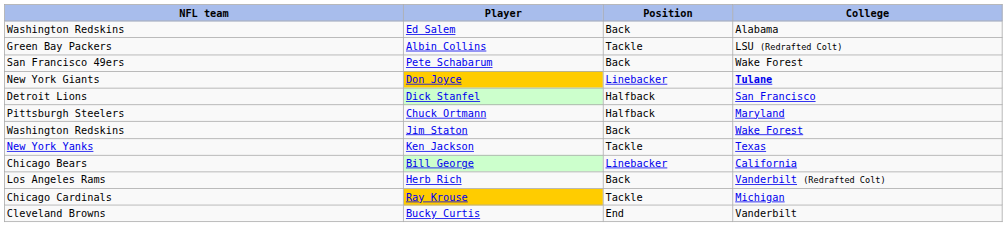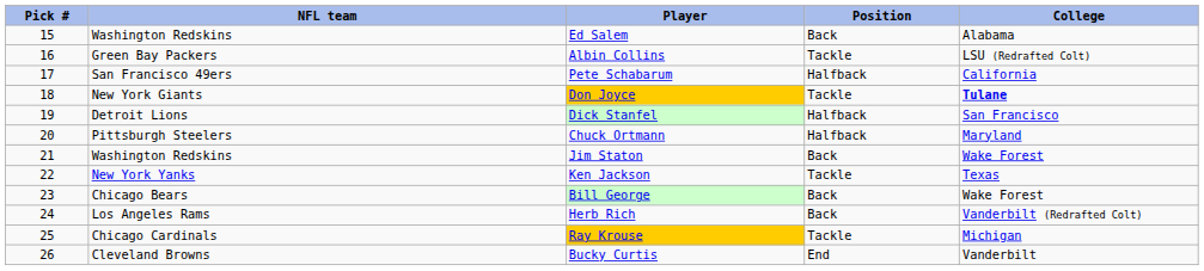+ column: Pick # | 15 | 16 | 17 | 18 | 19 | 20 | 21 | 22 | 23 | 24 | 25 | 26
Pete Schabarum | Position: Back -> Halfback
Pete Schabarum | College: Wake Forest -> California
Don Joyce | Position: Linebacker -> Tackle
Bill George | Position: Linebacker -> Back
Bill George | College: California -> Wake Forest
